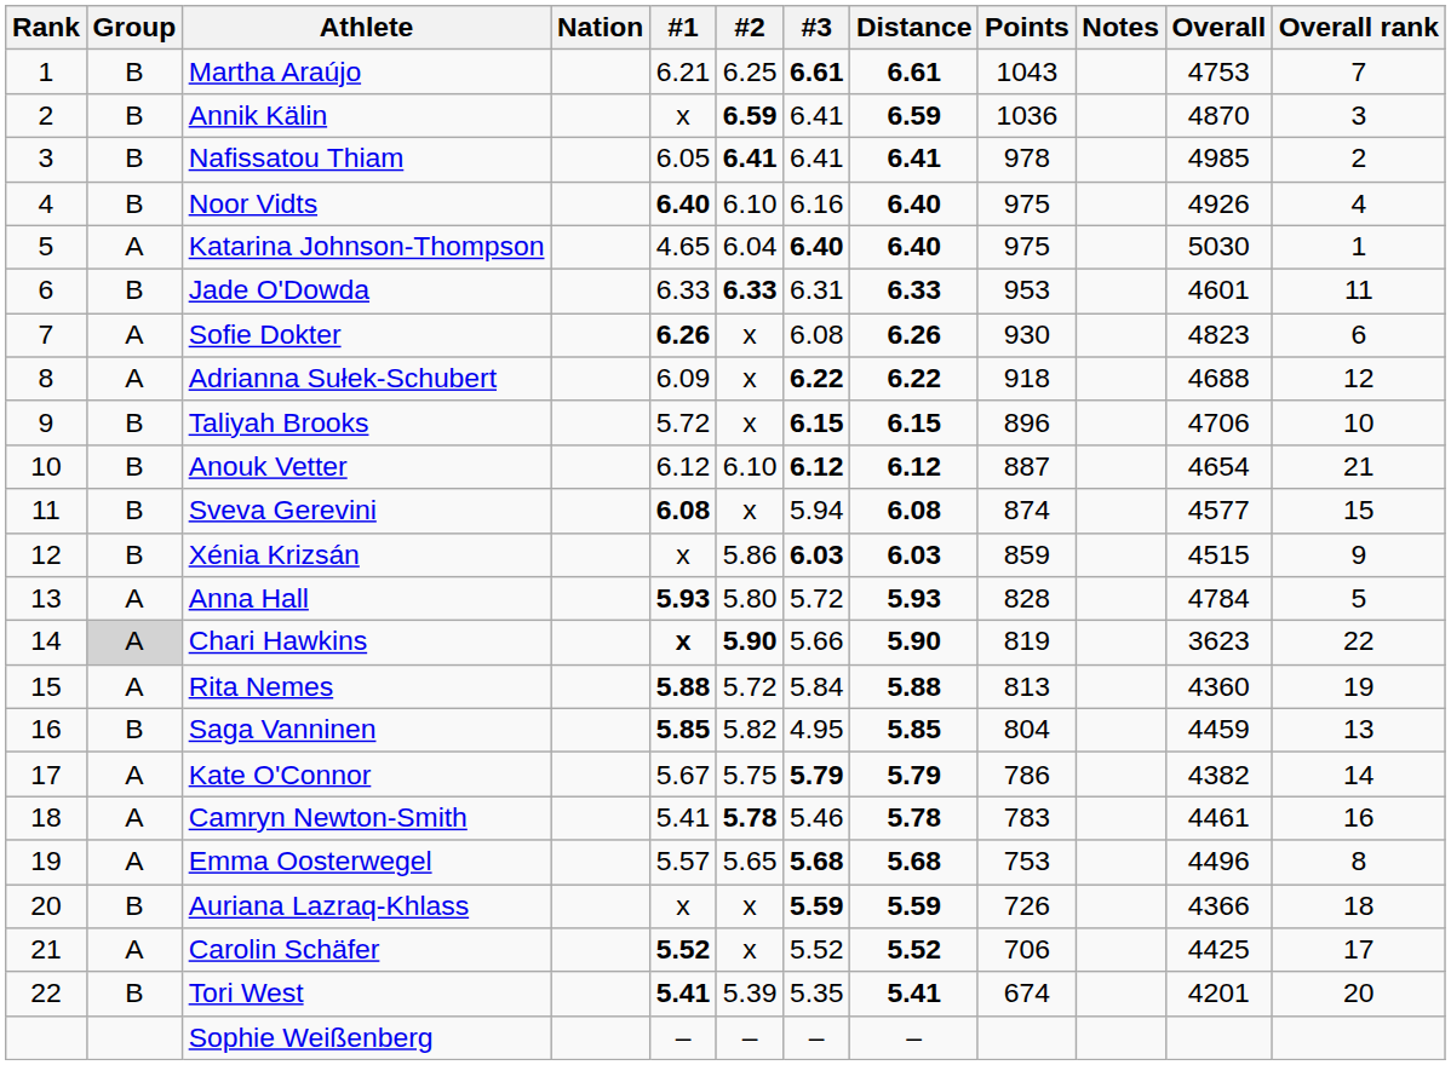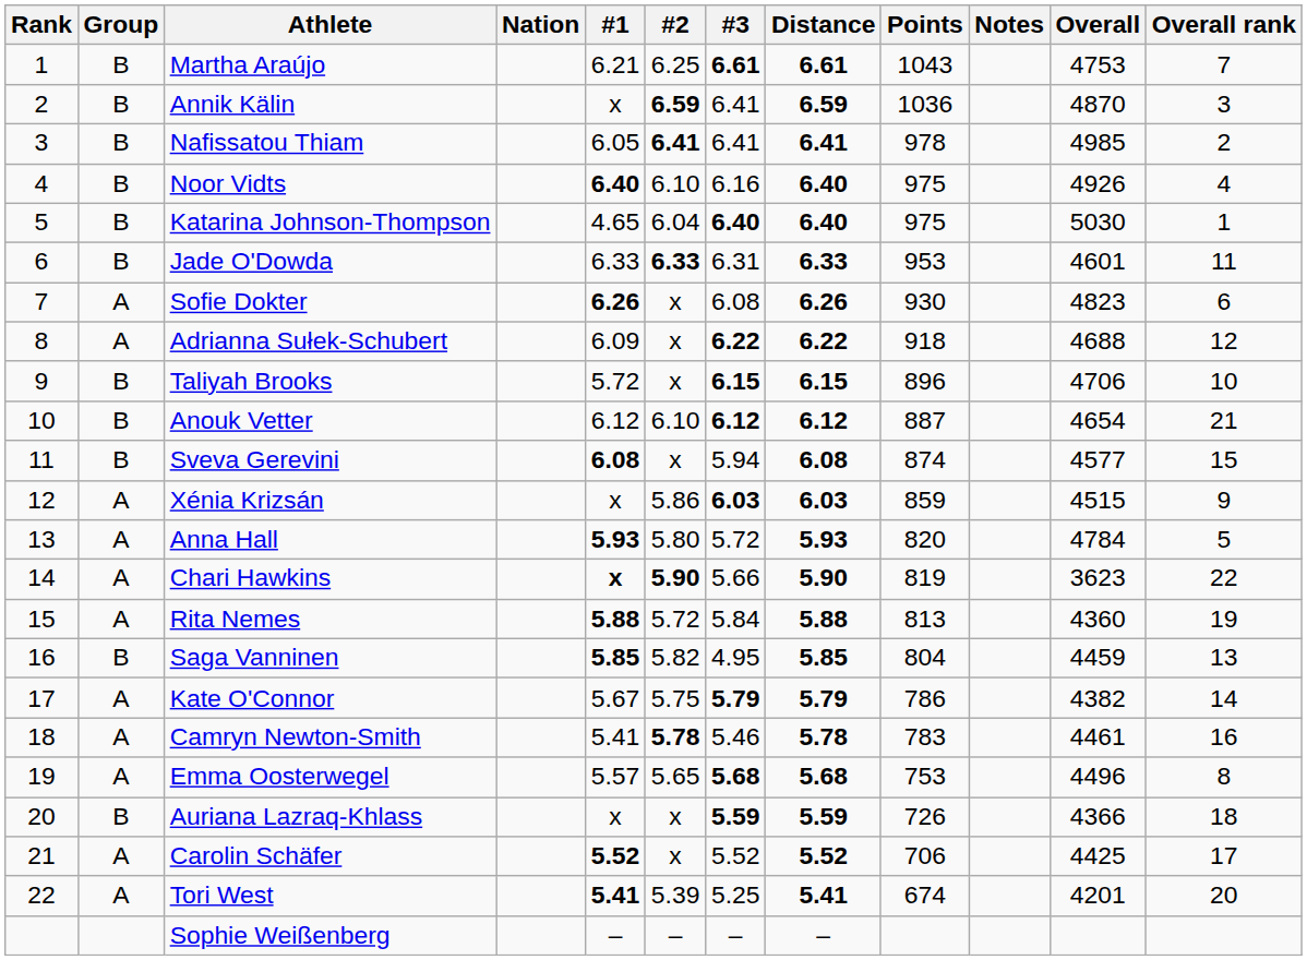Katarina Johnson-Thompson | Group: A -> B
Xénia Krizsán | Group: B -> A
Anna Hall | Points: 828 -> 820
Chari Hawkins | Group: lightgrey background -> no background
Tori West | Group: B -> A
Tori West | #3: 5.35 -> 5.25
